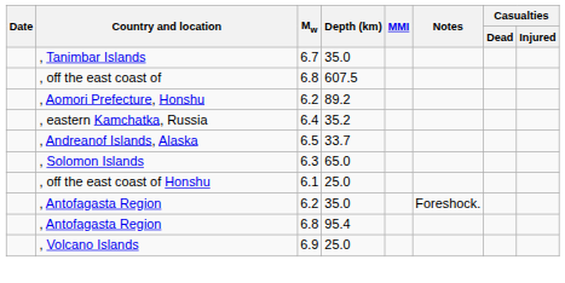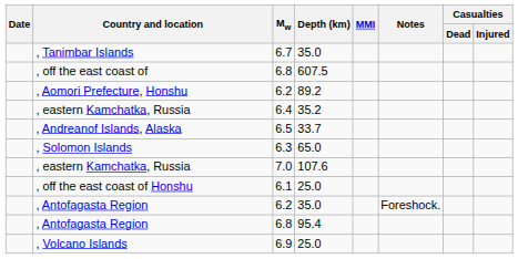+ row: , eastern Kamchatka, Russia | 7.0 | 107.6
